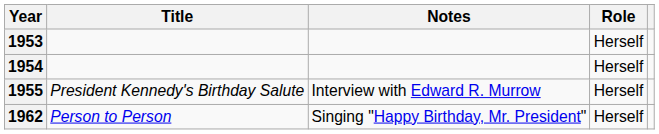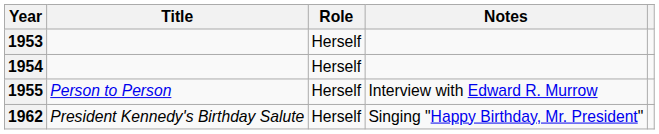columns swapped: Role <-> Notes
1955 | Title: President Kennedy's Birthday Salute -> Person to Person
1962 | Title: Person to Person -> President Kennedy's Birthday Salute
